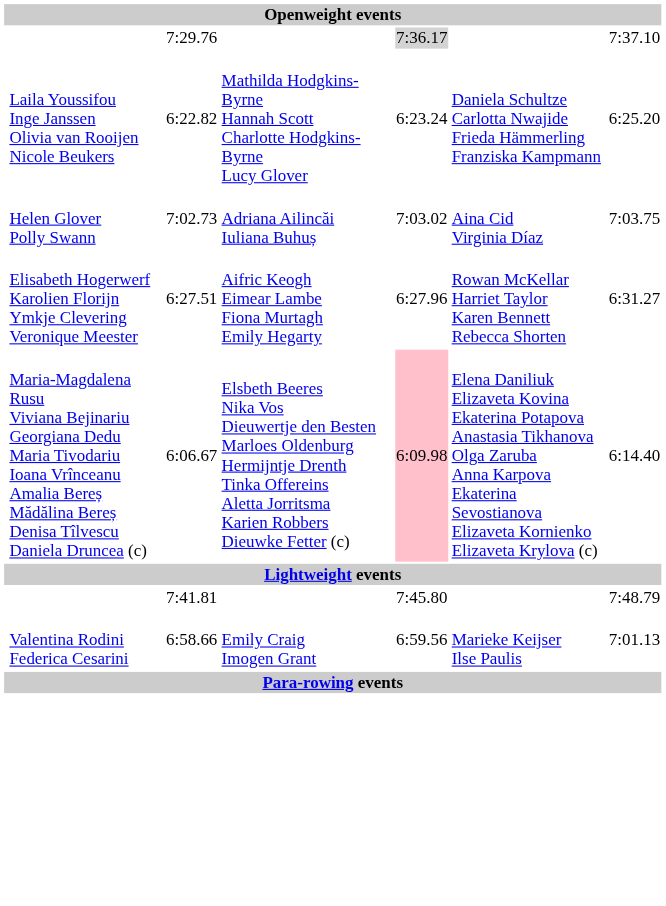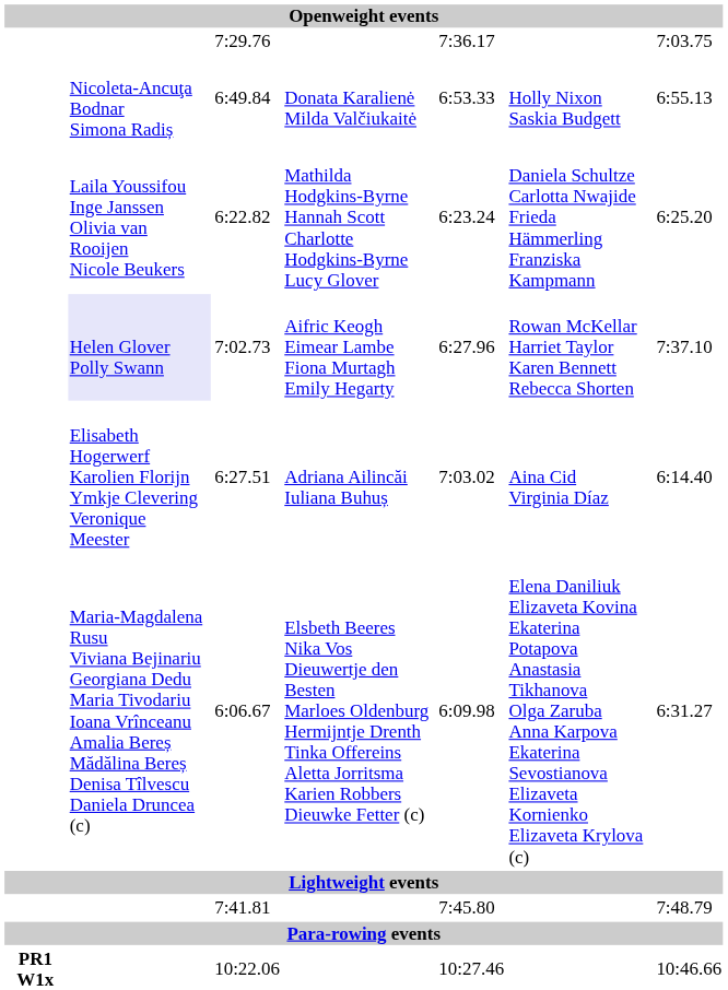7:29.76 | column 5: lightgrey background -> no background
7:29.76 | column 7: 7:37.10 -> 7:03.75
+ row: Nicoleta-Ancuţa Bodnar Simona Radiș | 6:49.84 | Donata Karalienė Milda Valčiukaitė | 6:53.33 | Holly Nixon Saskia Budgett | 6:55.13
7:02.73 | column 2: no background -> lavender background
7:02.73 | column 4: Adriana Ailincăi Iuliana Buhuș -> Aifric Keogh Eimear Lambe Fiona Murtagh Emily Hegarty
7:02.73 | column 5: 7:03.02 -> 6:27.96
7:02.73 | column 6: Aina Cid Virginia Díaz -> Rowan McKellar Harriet Taylor Karen Bennett Rebecca Shorten
7:02.73 | column 7: 7:03.75 -> 7:37.10
6:27.51 | column 4: Aifric Keogh Eimear Lambe Fiona Murtagh Emily Hegarty -> Adriana Ailincăi Iuliana Buhuș
6:27.51 | column 5: 6:27.96 -> 7:03.02
6:27.51 | column 6: Rowan McKellar Harriet Taylor Karen Bennett Rebecca Shorten -> Aina Cid Virginia Díaz
6:27.51 | column 7: 6:31.27 -> 6:14.40
6:06.67 | column 5: pink background -> no background
6:06.67 | column 7: 6:14.40 -> 6:31.27
- row: Valentina Rodini Federica Cesarini | 6:58.66 | Emily Craig Imogen Grant | 6:59.56 | Marieke Keijser Ilse Paulis | 7:01.13
+ row: PR1 W1x | 10:22.06 | 10:27.46 | 10:46.66
